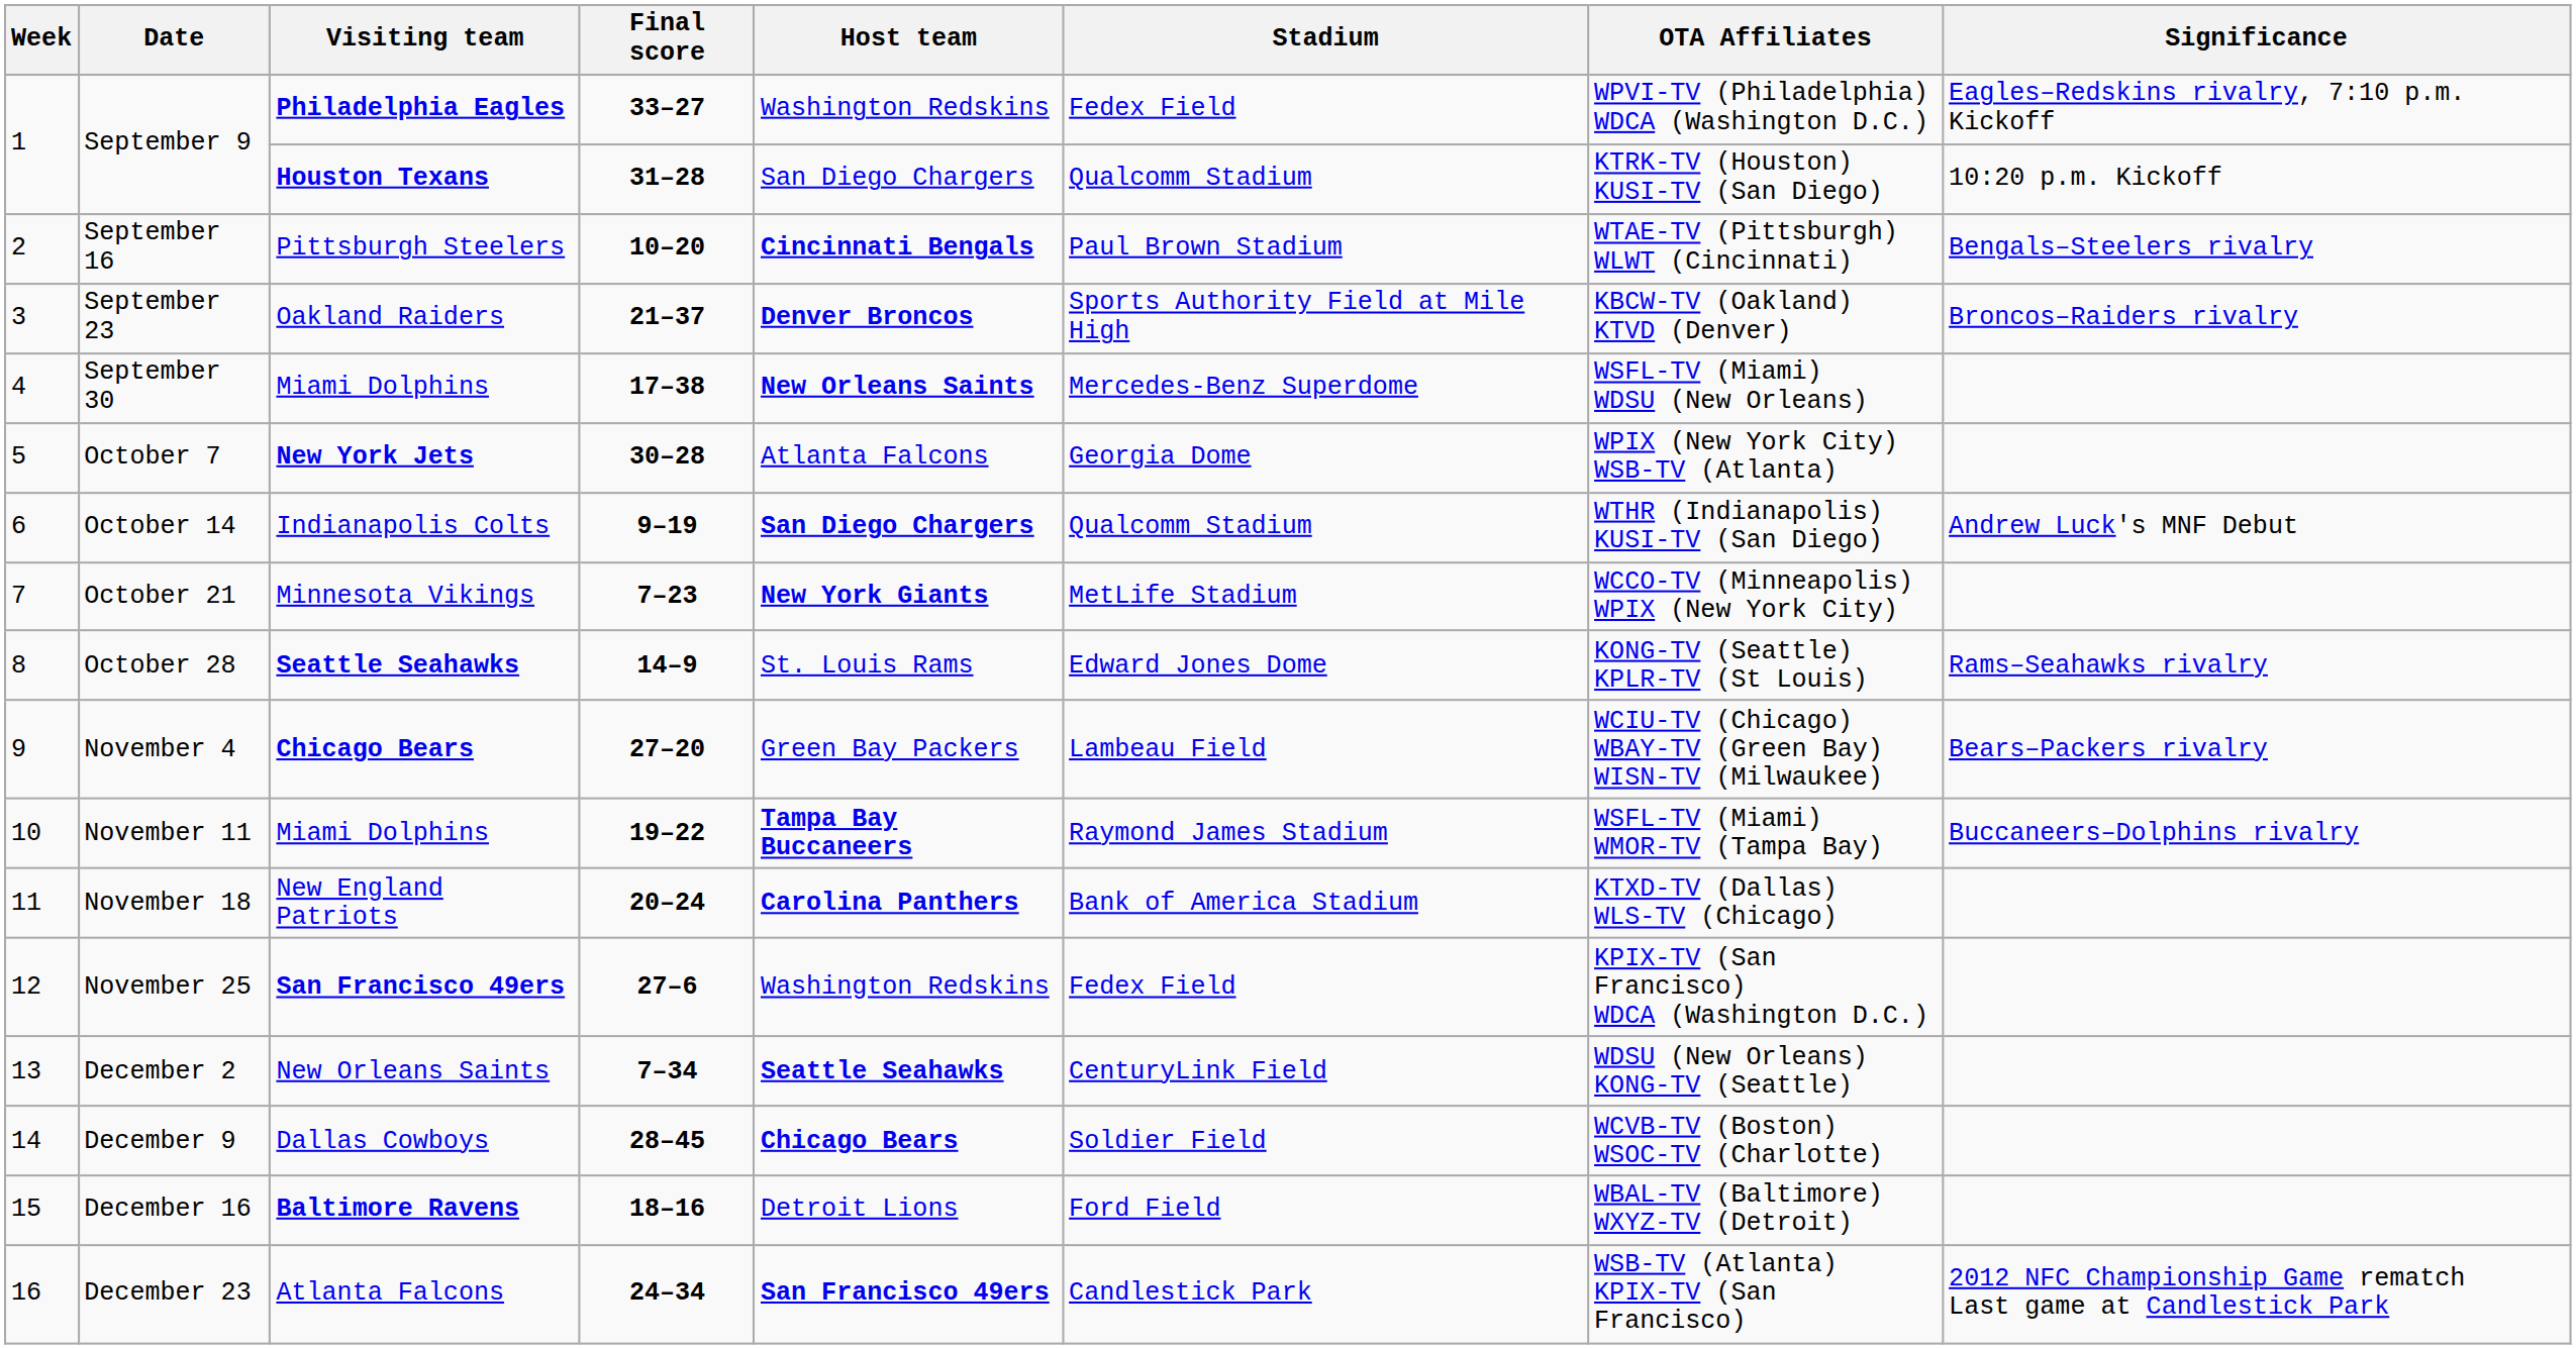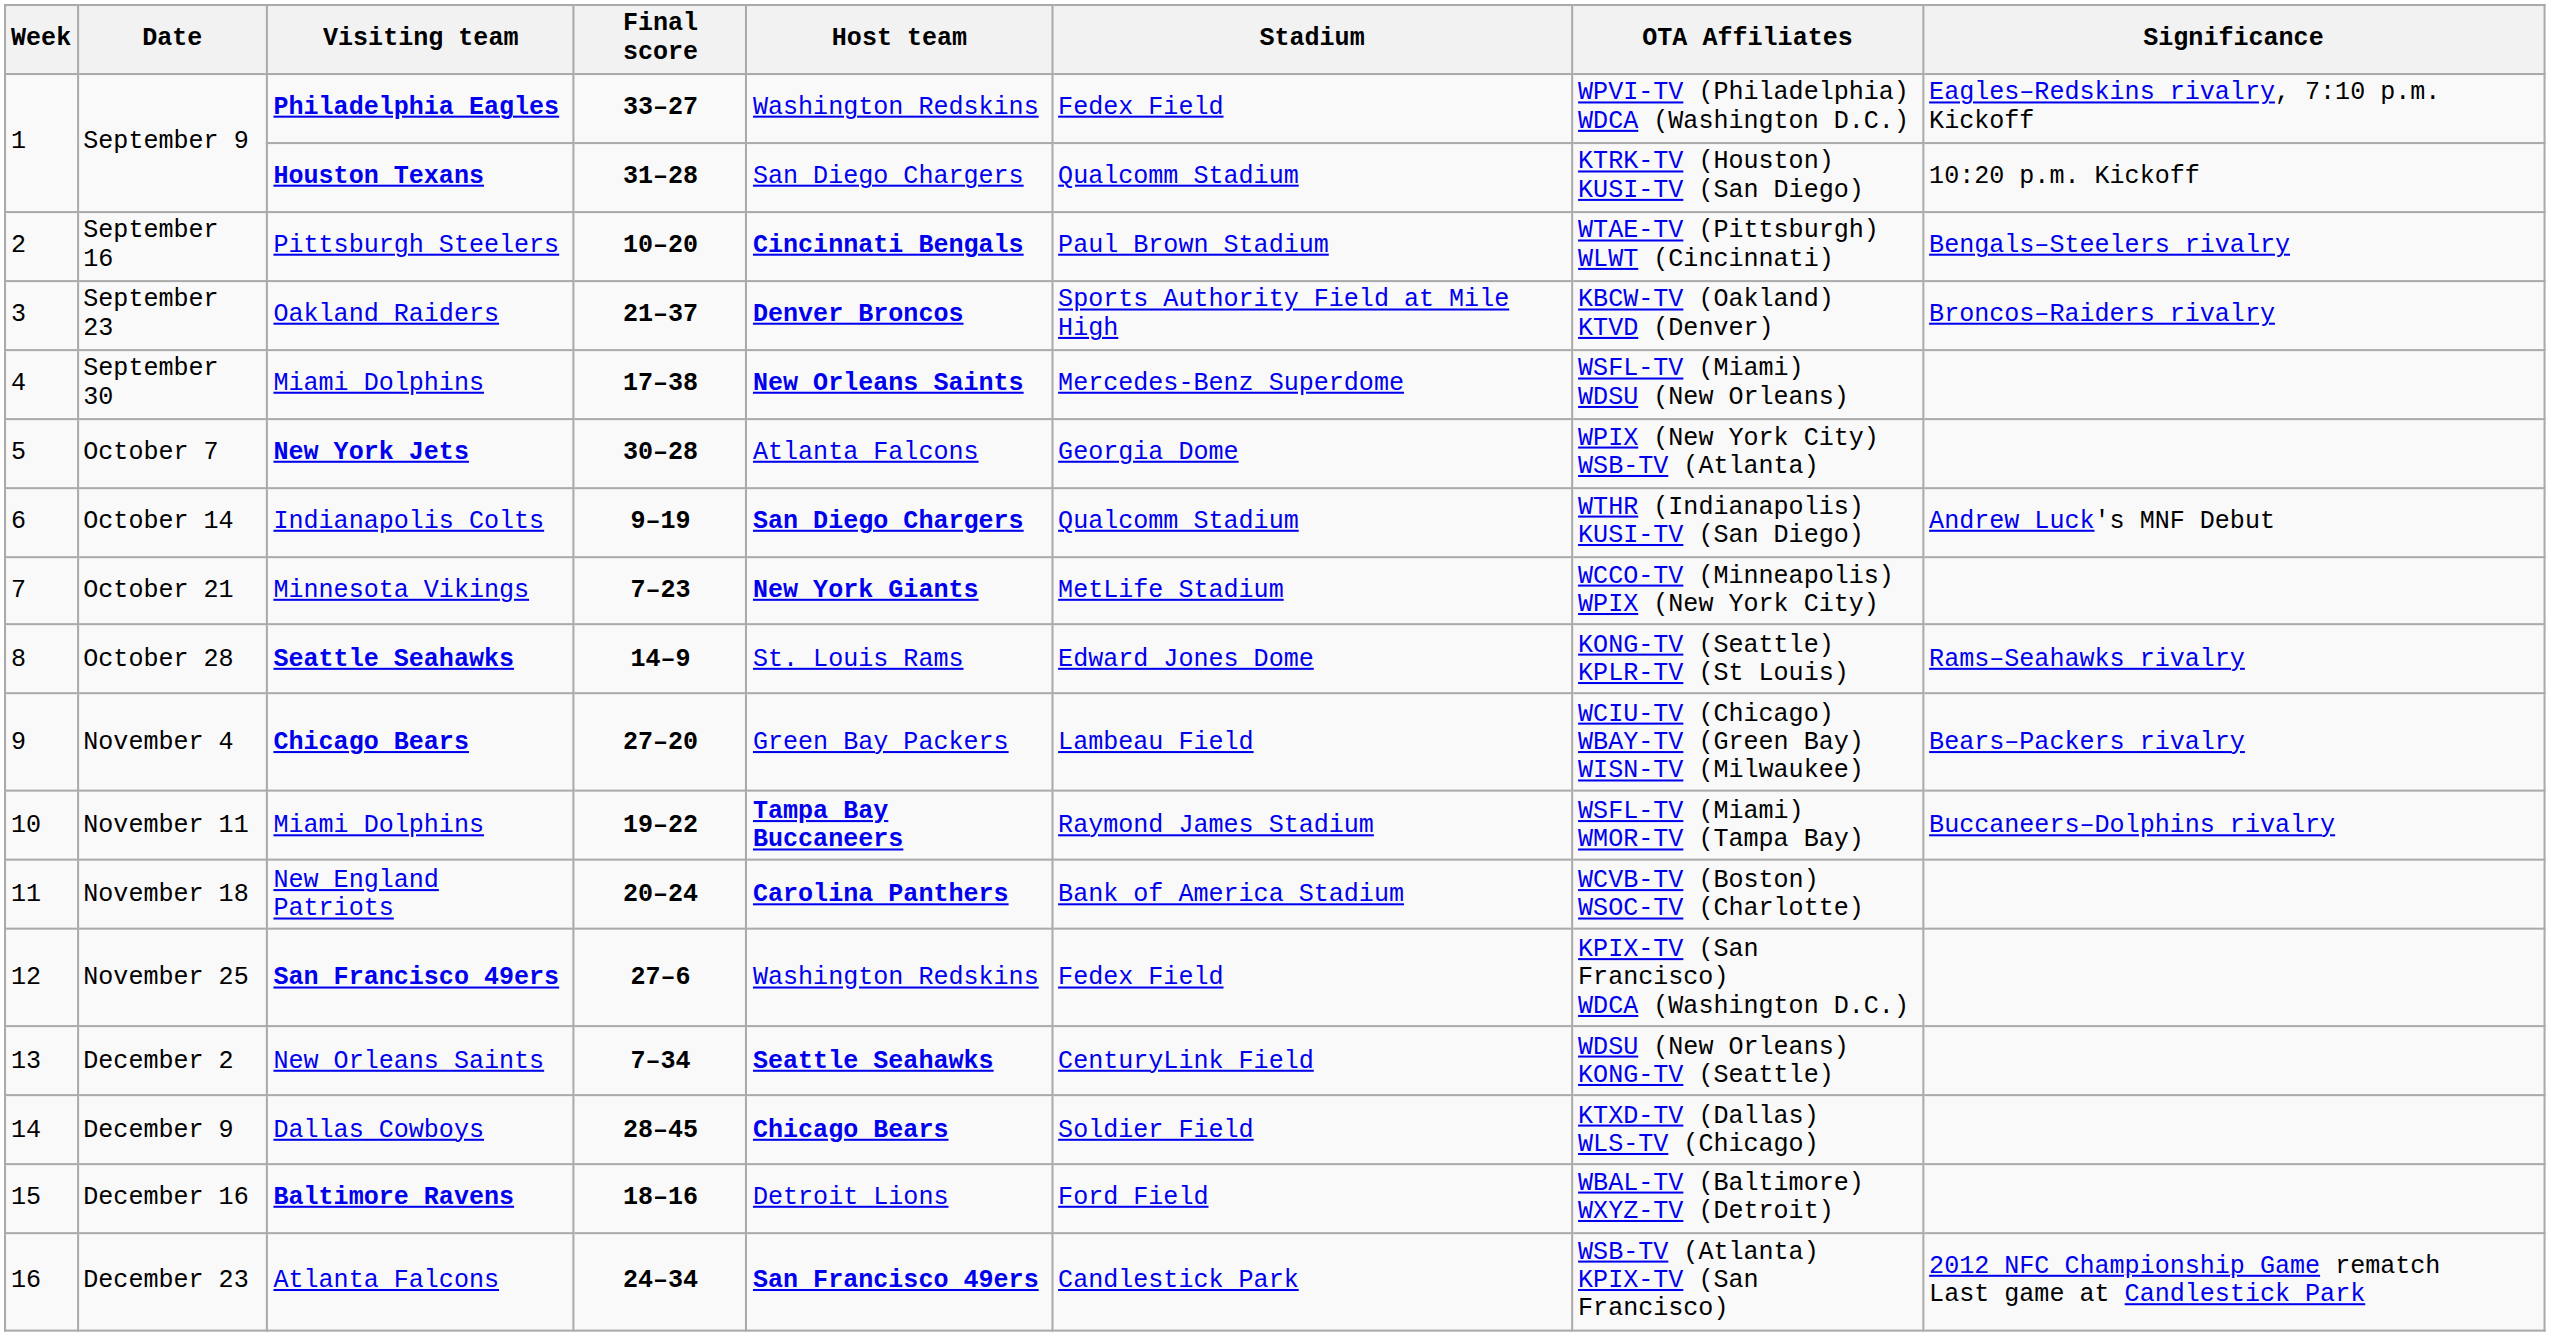November 18 | OTA Affiliates: KTXD-TV (Dallas) WLS-TV (Chicago) -> WCVB-TV (Boston) WSOC-TV (Charlotte)
December 9 | OTA Affiliates: WCVB-TV (Boston) WSOC-TV (Charlotte) -> KTXD-TV (Dallas) WLS-TV (Chicago)
